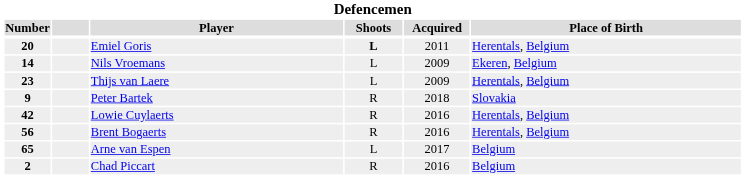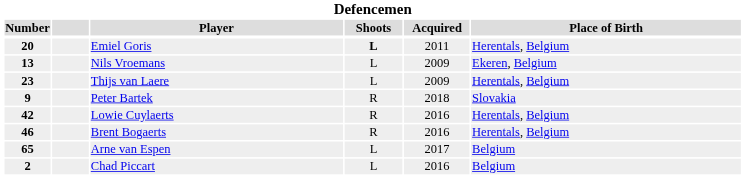Nils Vroemans | Number: 14 -> 13
Brent Bogaerts | Number: 56 -> 46
Chad Piccart | Shoots: R -> L
